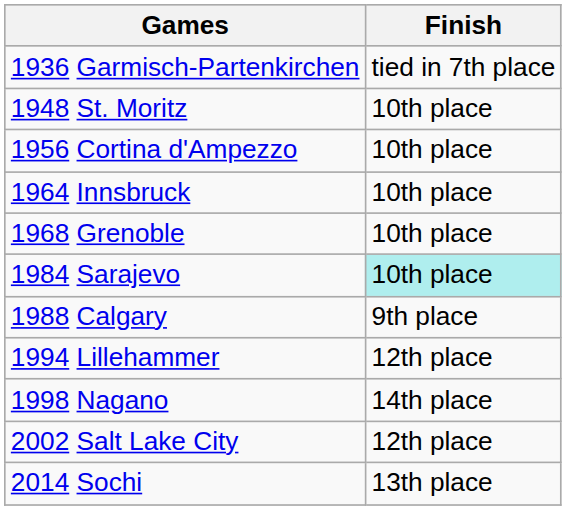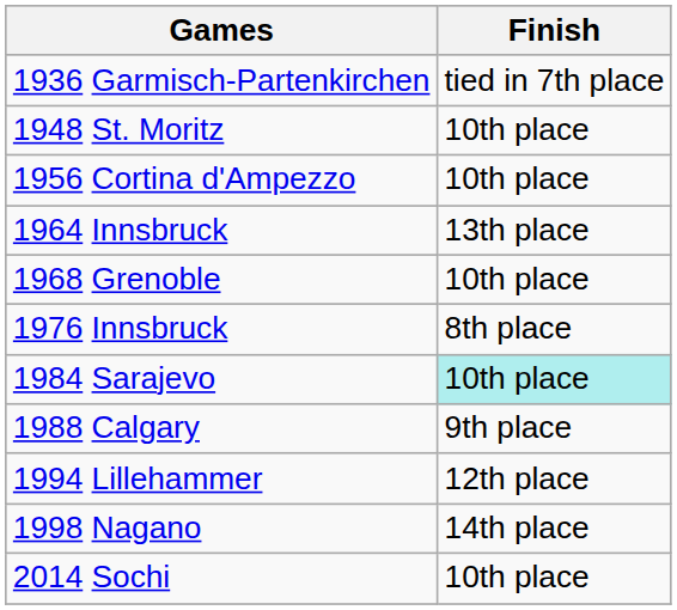1964 Innsbruck | Finish: 10th place -> 13th place
+ row: 1976 Innsbruck | 8th place
- row: 2002 Salt Lake City | 12th place
2014 Sochi | Finish: 13th place -> 10th place
